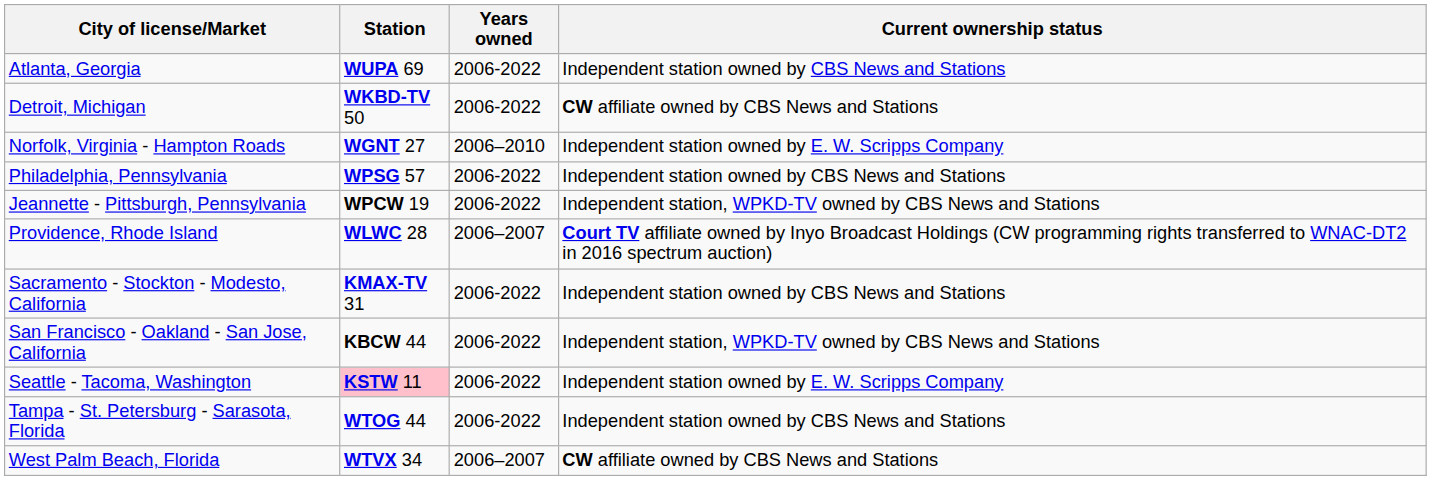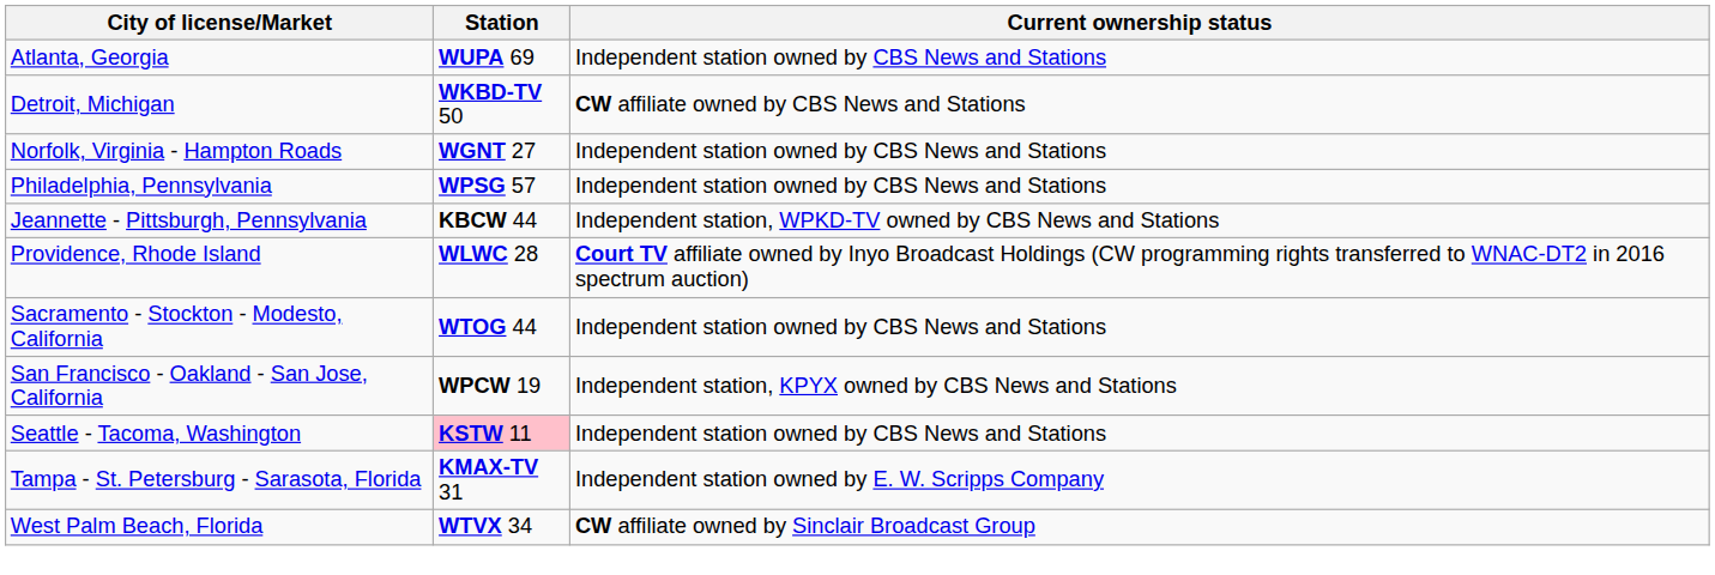- column: Years owned | 2006-2022 | 2006-2022 | 2006–2010 | 2006-2022 | 2006-2022 | 2006–2007 | 2006-2022 | 2006-2022 | 2006-2022 | 2006-2022 | 2006–2007
Norfolk, Virginia - Hampton Roads | Current ownership status: Independent station owned by E. W. Scripps Company -> Independent station owned by CBS News and Stations
Jeannette - Pittsburgh, Pennsylvania | Station: WPCW 19 -> KBCW 44
Sacramento - Stockton - Modesto, California | Station: KMAX-TV 31 -> WTOG 44
San Francisco - Oakland - San Jose, California | Station: KBCW 44 -> WPCW 19
San Francisco - Oakland - San Jose, California | Current ownership status: Independent station, WPKD-TV owned by CBS News and Stations -> Independent station, KPYX owned by CBS News and Stations
Seattle - Tacoma, Washington | Current ownership status: Independent station owned by E. W. Scripps Company -> Independent station owned by CBS News and Stations
Tampa - St. Petersburg - Sarasota, Florida | Station: WTOG 44 -> KMAX-TV 31
Tampa - St. Petersburg - Sarasota, Florida | Current ownership status: Independent station owned by CBS News and Stations -> Independent station owned by E. W. Scripps Company
West Palm Beach, Florida | Current ownership status: CW affiliate owned by CBS News and Stations -> CW affiliate owned by Sinclair Broadcast Group
